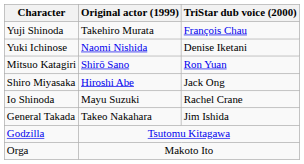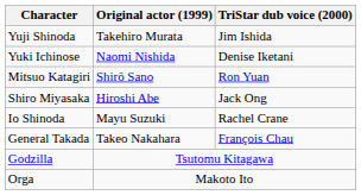Yuji Shinoda | TriStar dub voice (2000): François Chau -> Jim Ishida
General Takada | TriStar dub voice (2000): Jim Ishida -> François Chau
